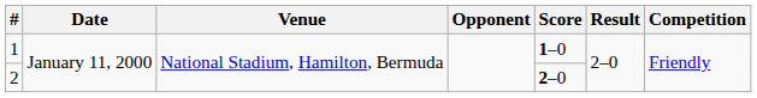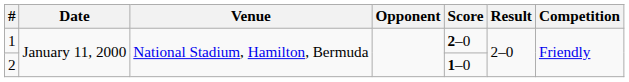1 | Score: 1–0 -> 2–0
2 | Score: 2–0 -> 1–0
